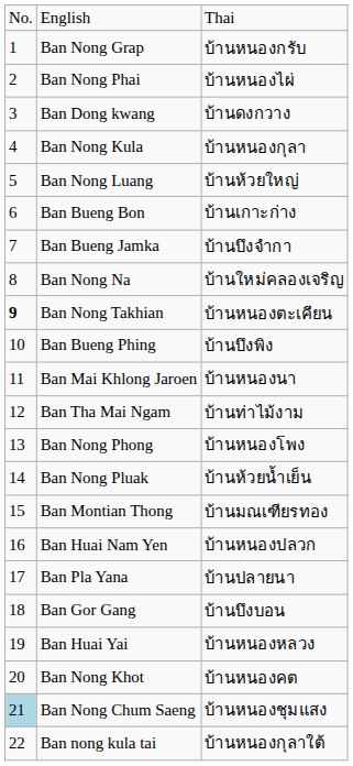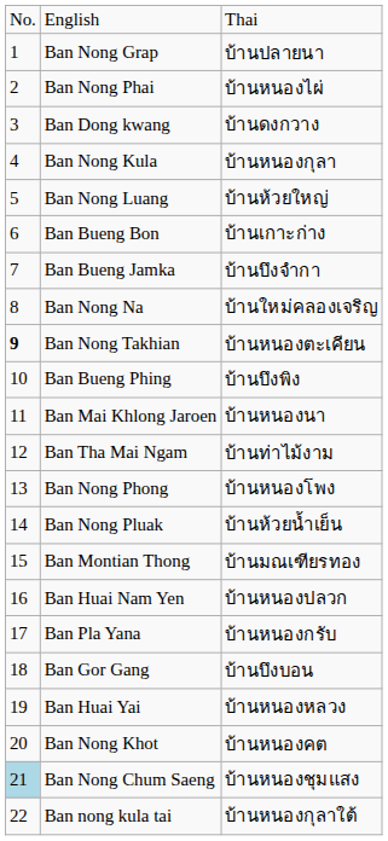Ban Nong Grap | column 3: บ้านหนองกรับ -> บ้านปลายนา
Ban Pla Yana | column 3: บ้านปลายนา -> บ้านหนองกรับ
